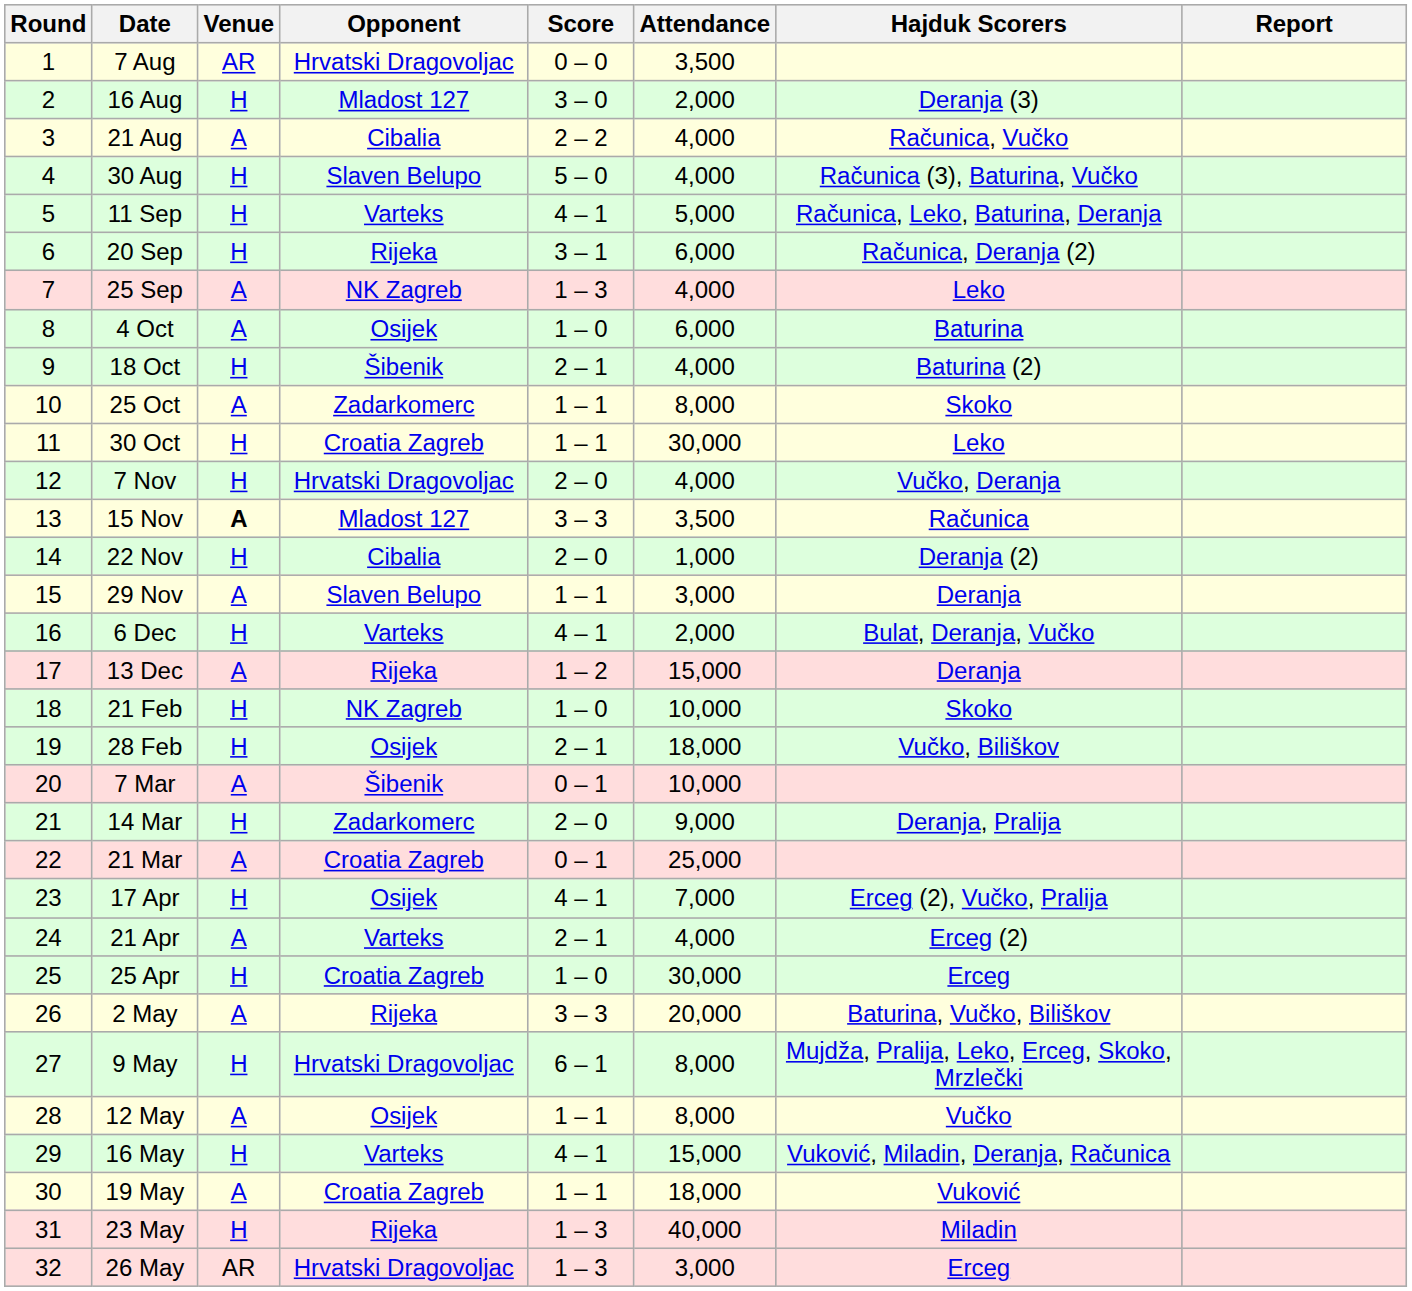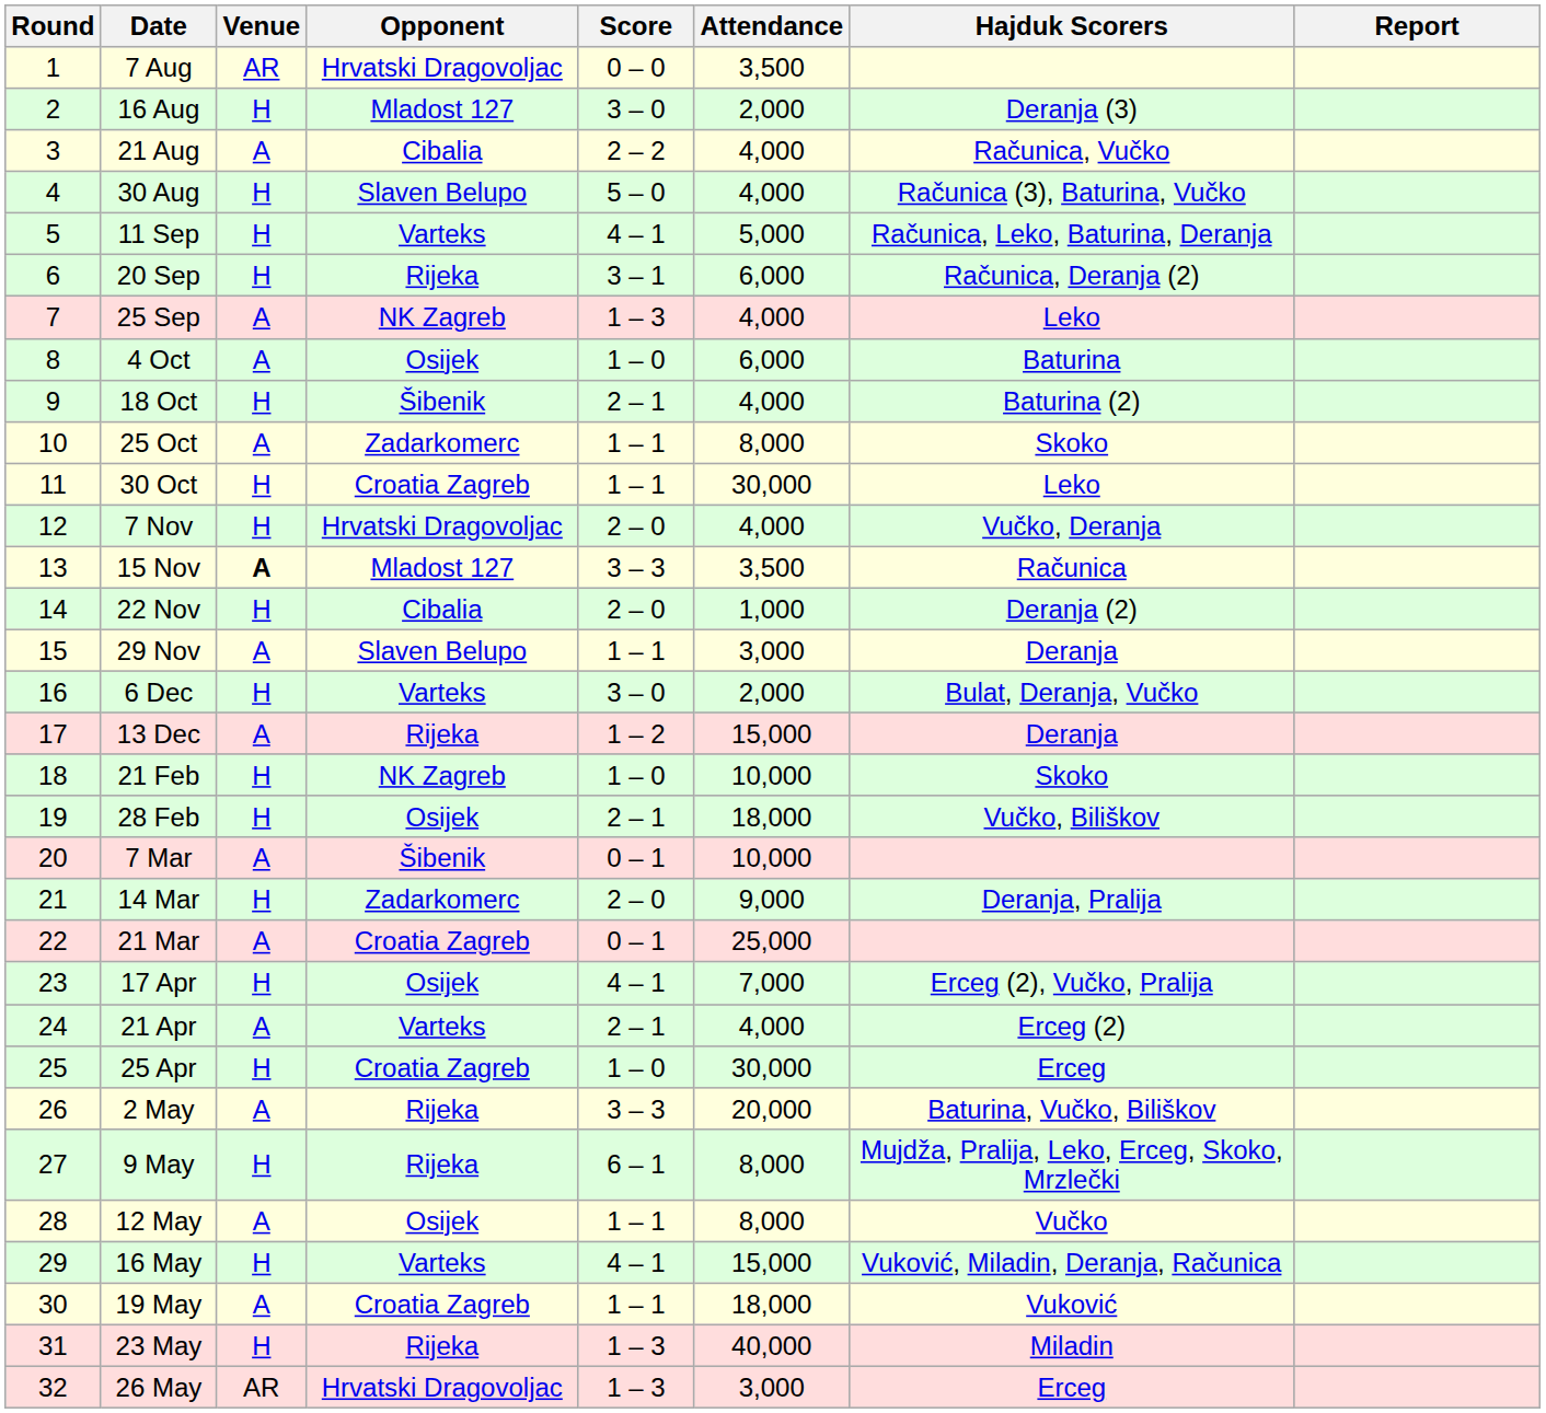6 Dec | Score: 4 – 1 -> 3 – 0
9 May | Opponent: Hrvatski Dragovoljac -> Rijeka
